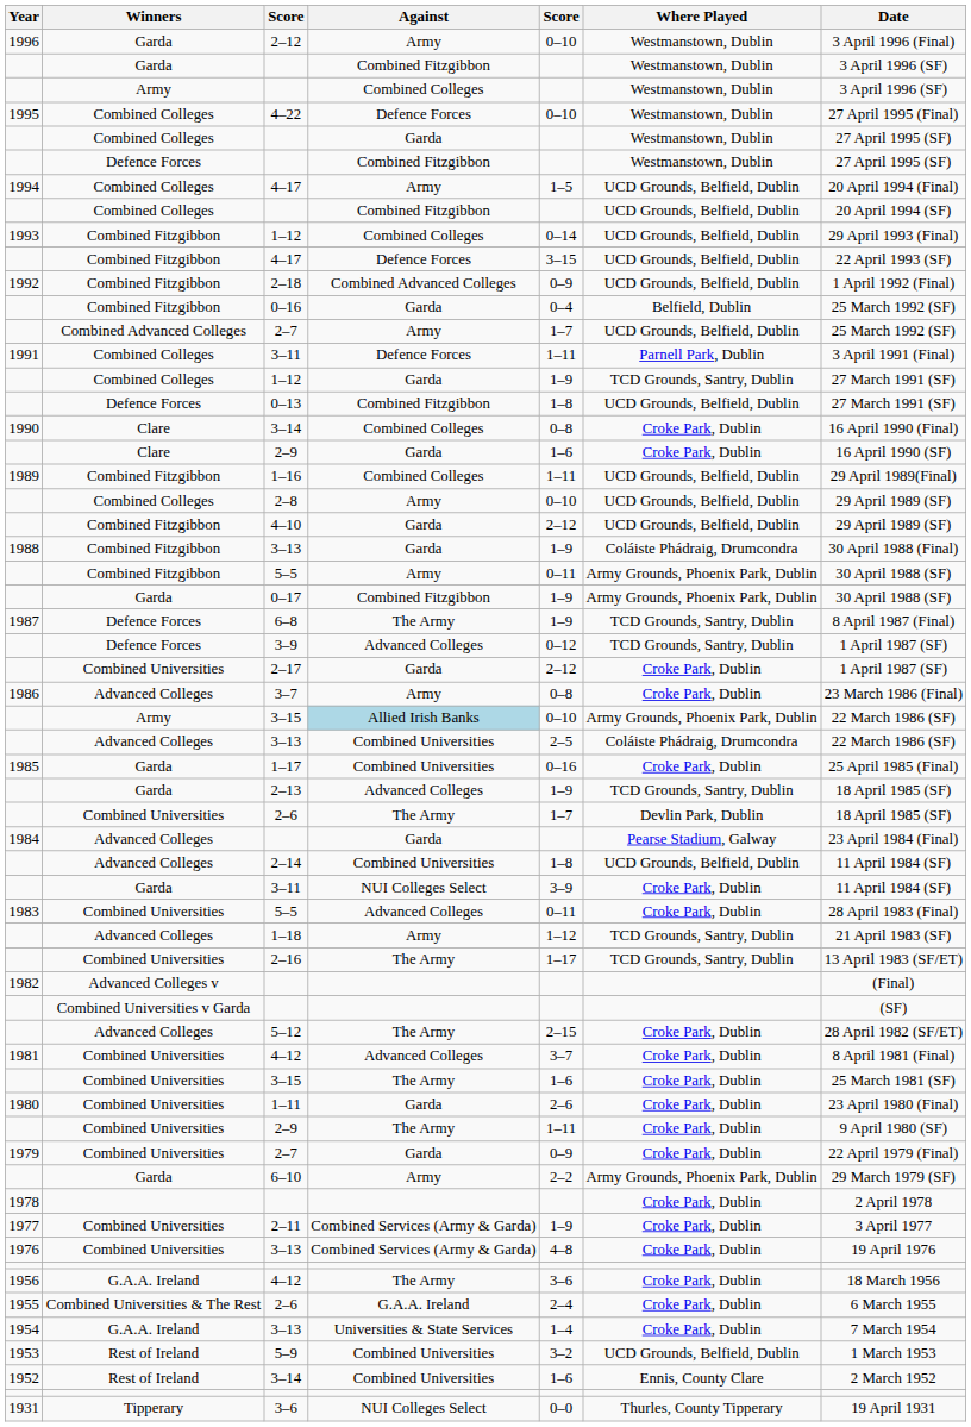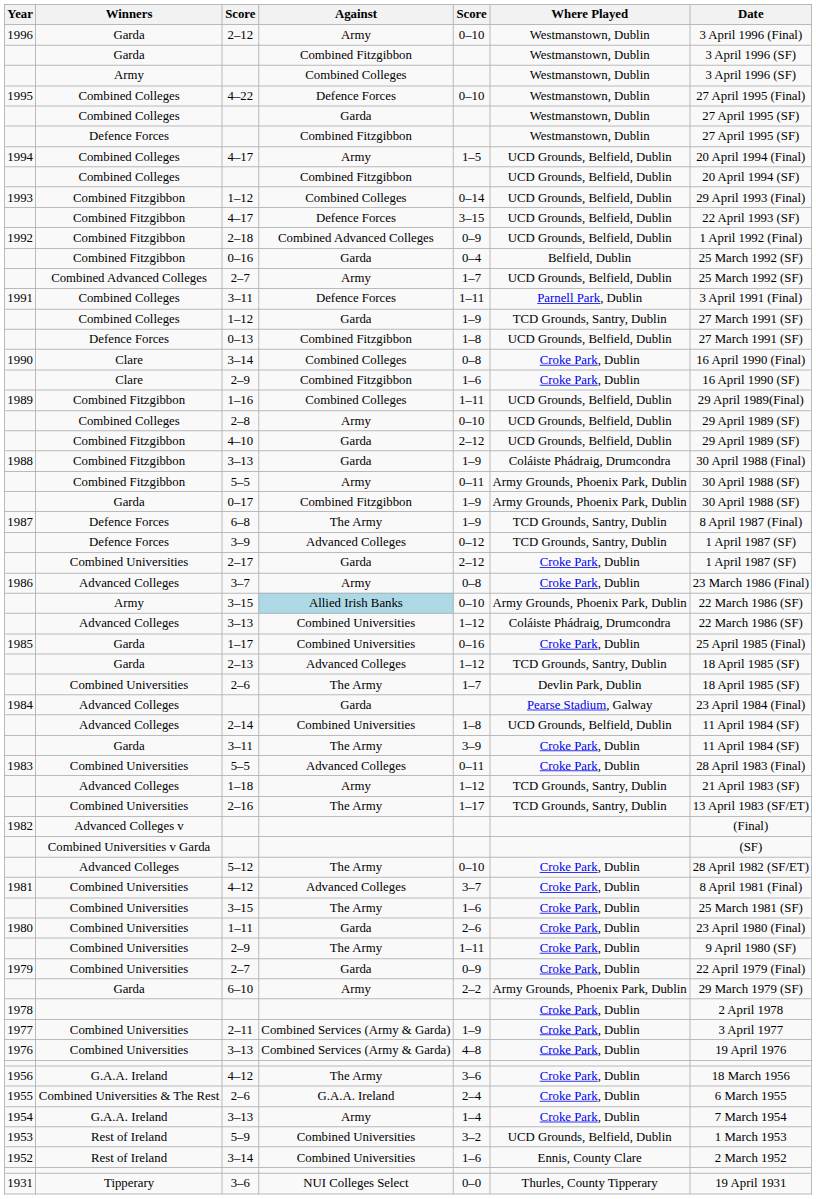Clare / 2–9 | Against: Garda -> Combined Fitzgibbon
Advanced Colleges / 3–13 | column 5: 2–5 -> 1–12
2–13 | column 5: 1–9 -> 1–12
Garda / 3–11 | Against: NUI Colleges Select -> The Army
5–12 | column 5: 2–15 -> 0–10
G.A.A. Ireland / 3–13 | Against: Universities & State Services -> Army
